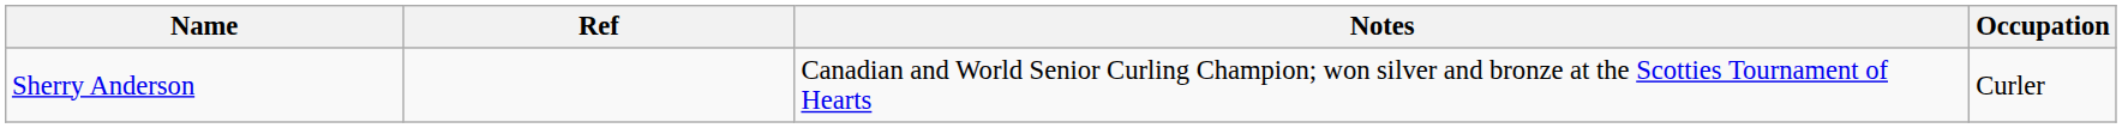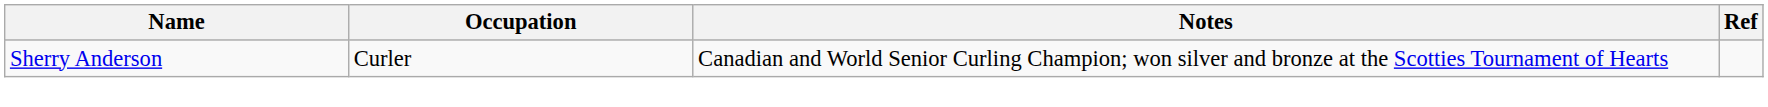columns swapped: Occupation <-> Ref
